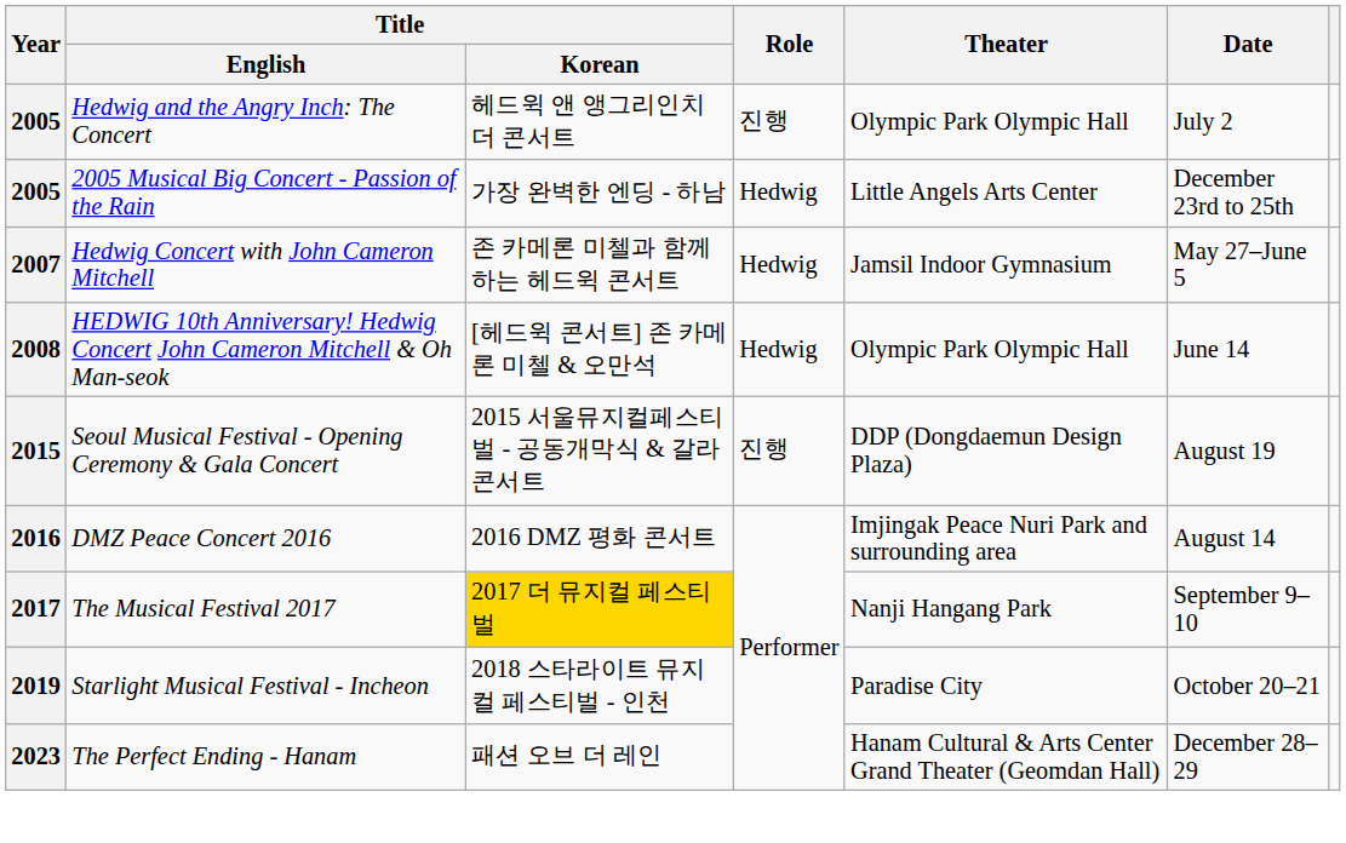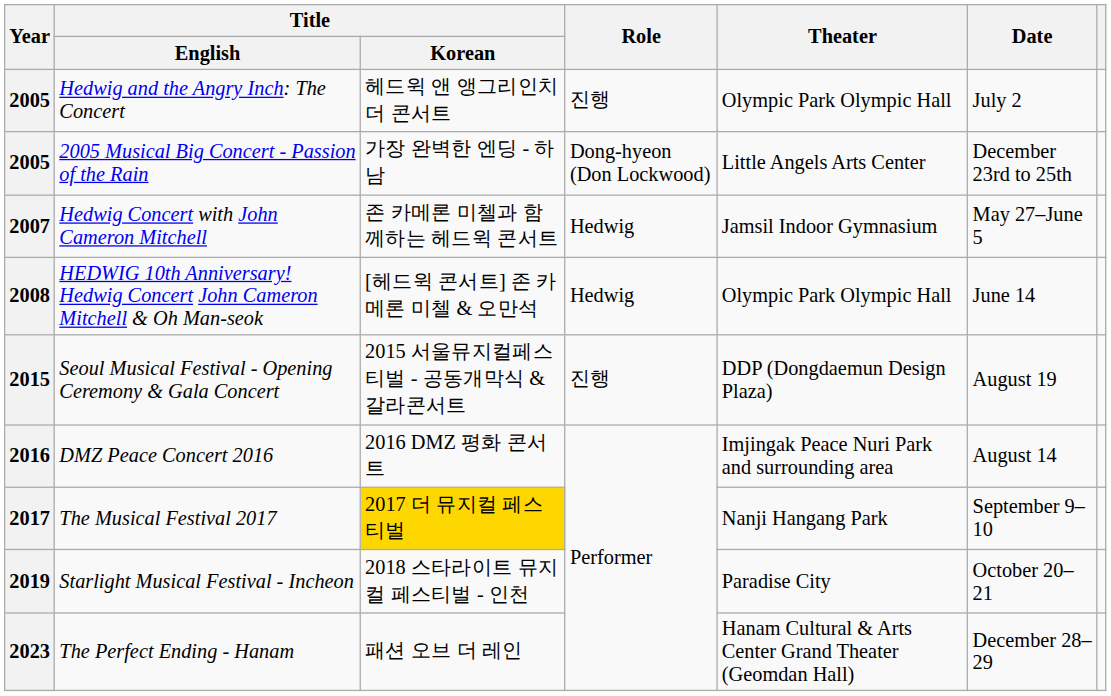2005 Musical Big Concert - Passion of the Rain | Role: Hedwig -> Dong-hyeon (Don Lockwood)
